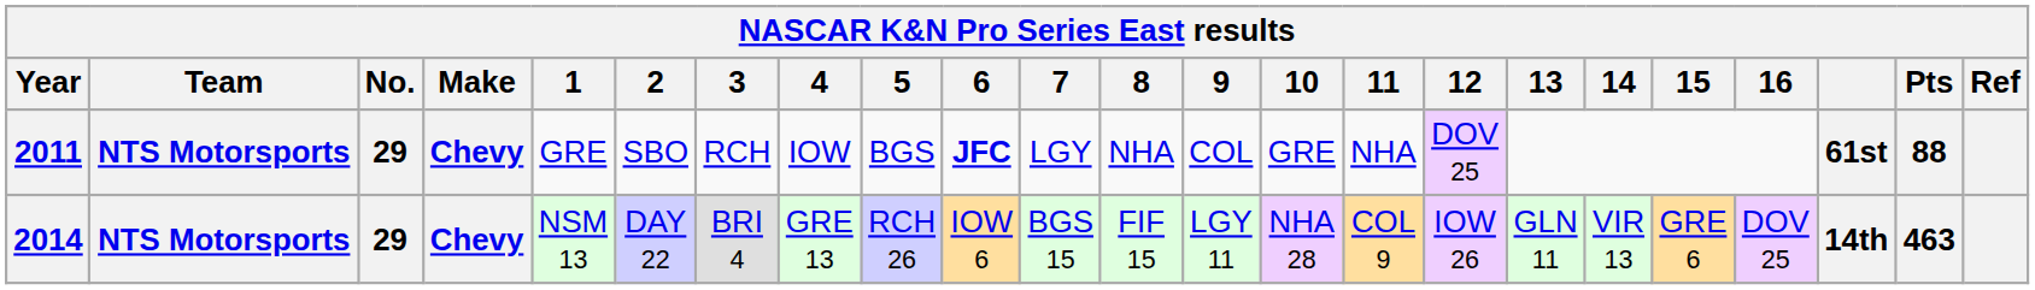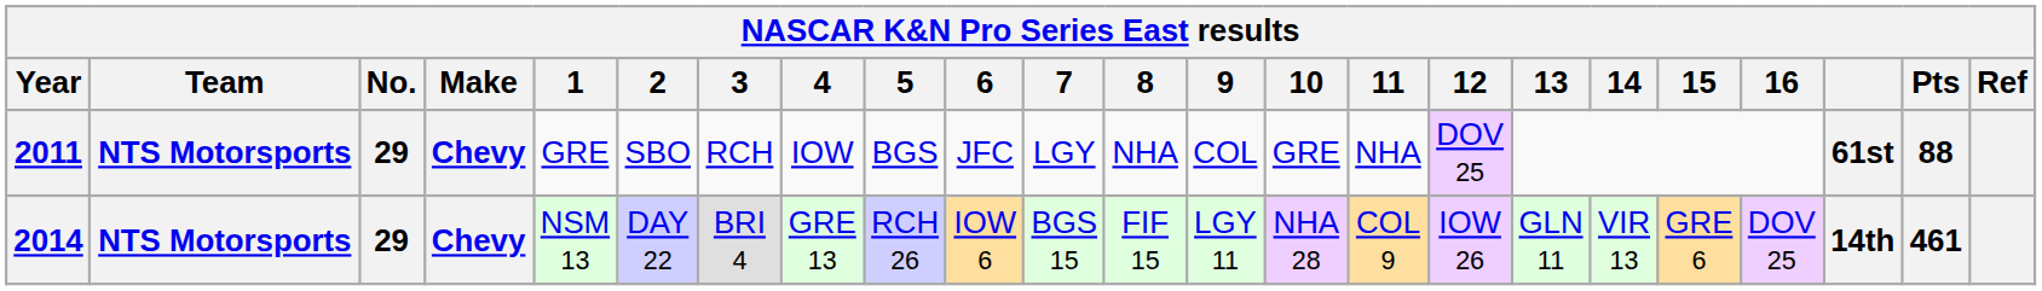2011 | 6: bold -> normal
2014 | Pts: 463 -> 461
